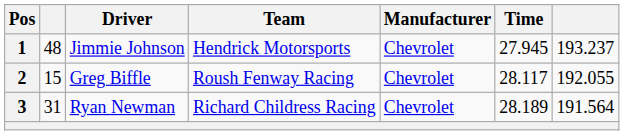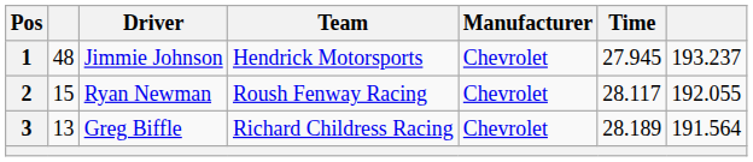2 | Driver: Greg Biffle -> Ryan Newman
3 | column 2: 31 -> 13
3 | Driver: Ryan Newman -> Greg Biffle
